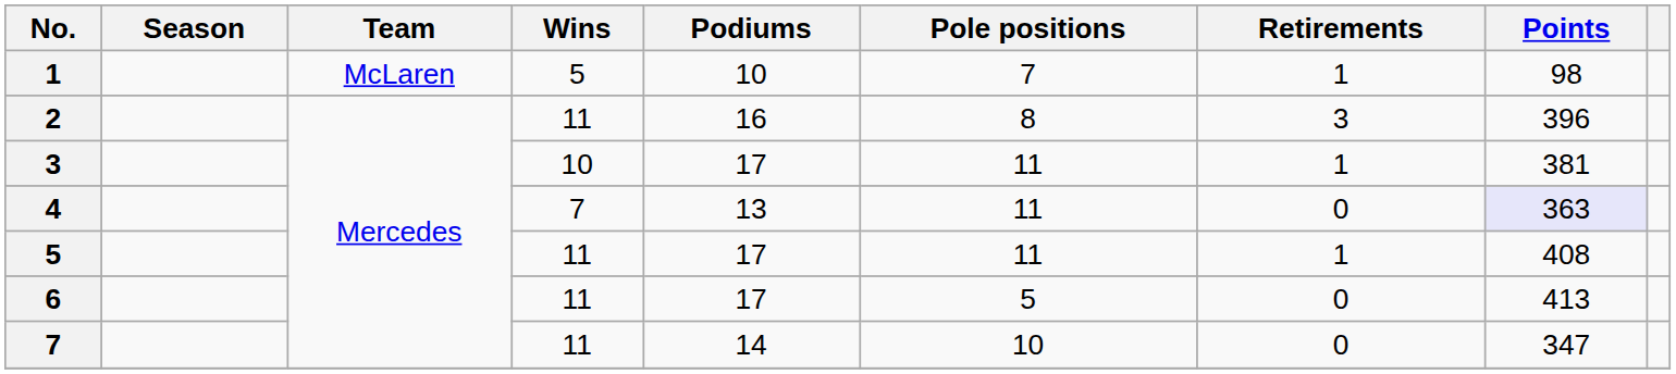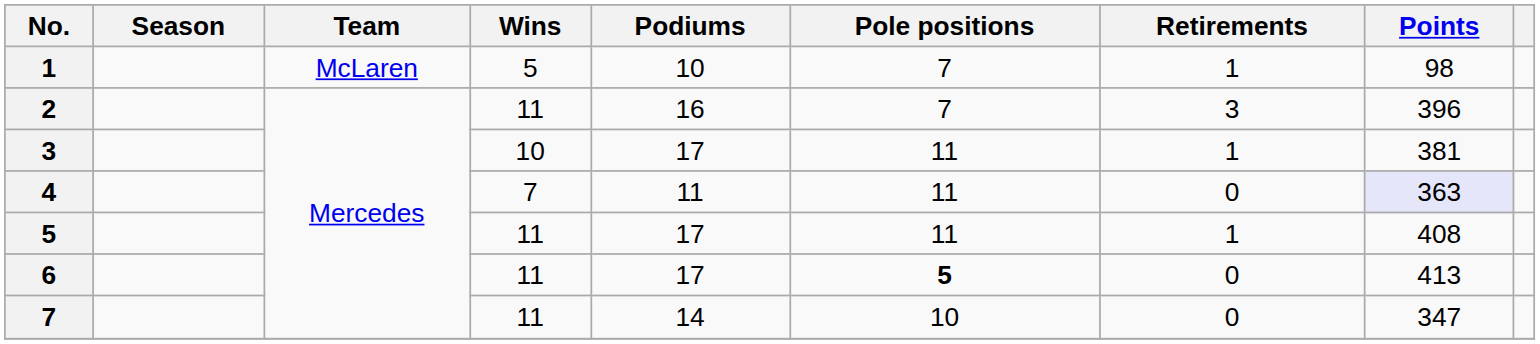2 | Pole positions: 8 -> 7
4 | Podiums: 13 -> 11
6 | Pole positions: normal -> bold
